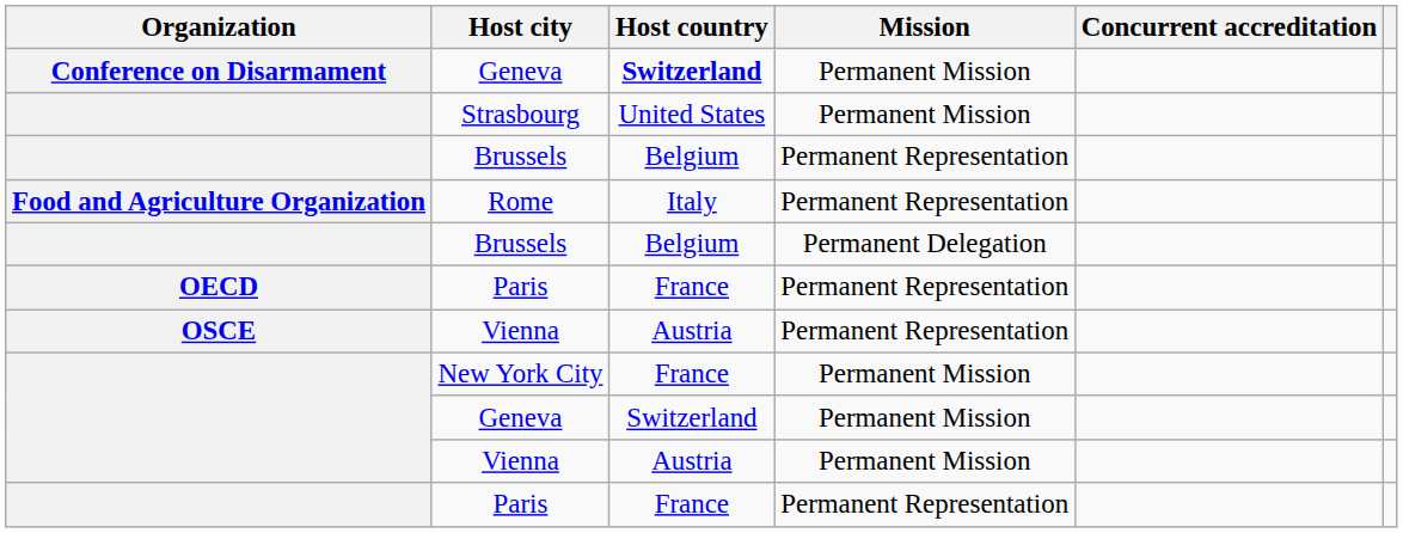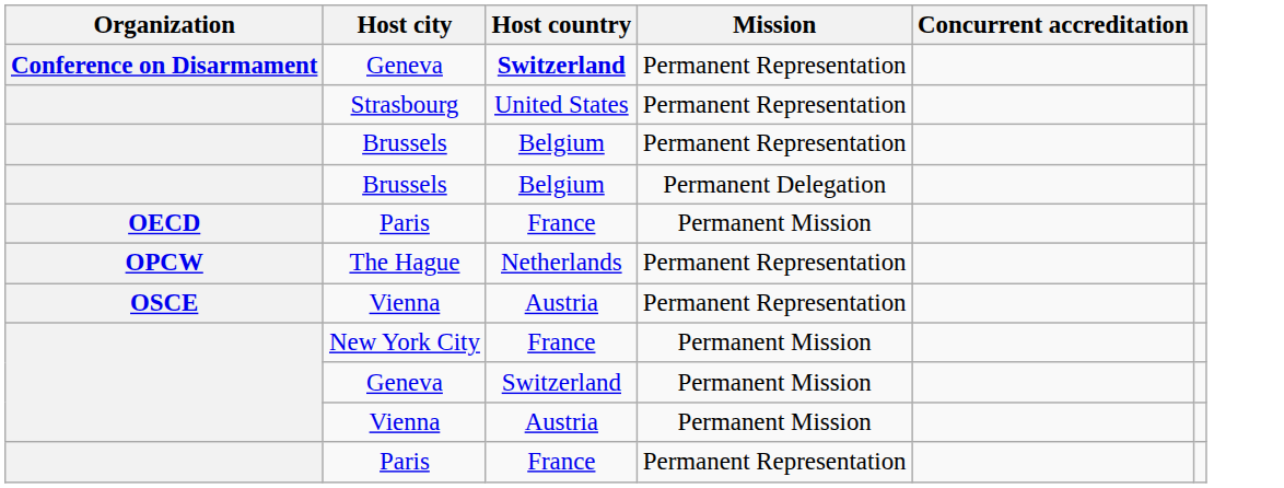Conference on Disarmament / Geneva | Mission: Permanent Mission -> Permanent Representation
Strasbourg | Mission: Permanent Mission -> Permanent Representation
- row: Food and Agriculture Organization | Rome | Italy | Permanent Representation
OECD / Paris | Mission: Permanent Representation -> Permanent Mission
+ row: OPCW | The Hague | Netherlands | Permanent Representation
